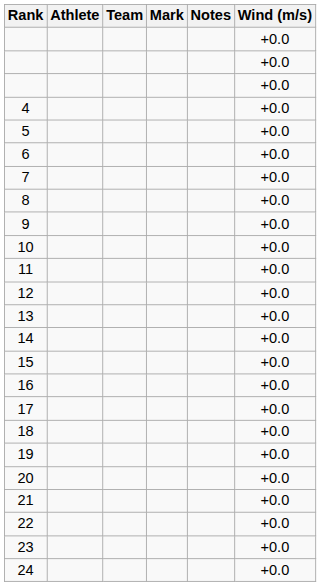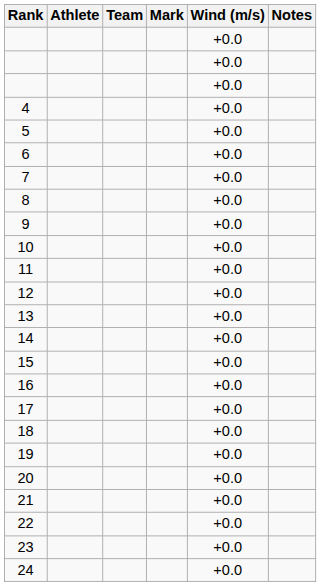columns swapped: Wind (m/s) <-> Notes
